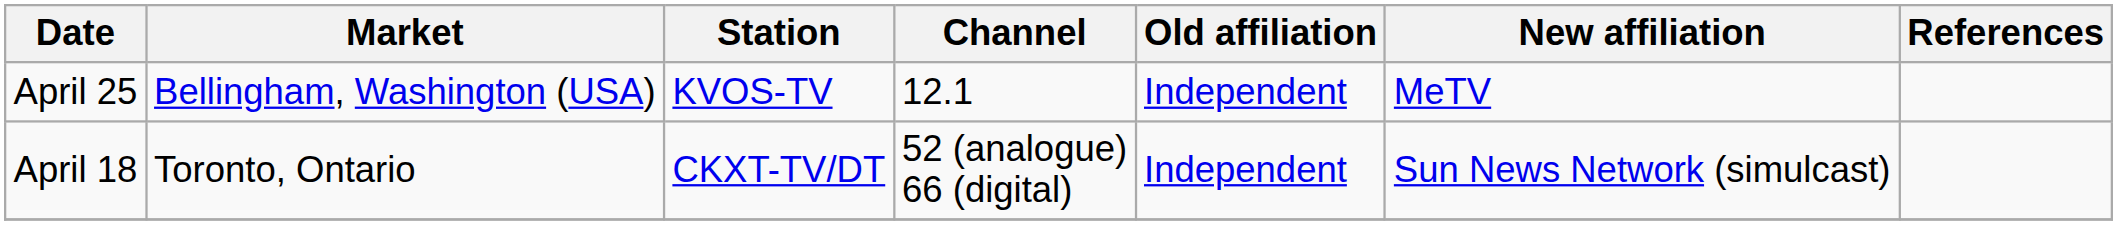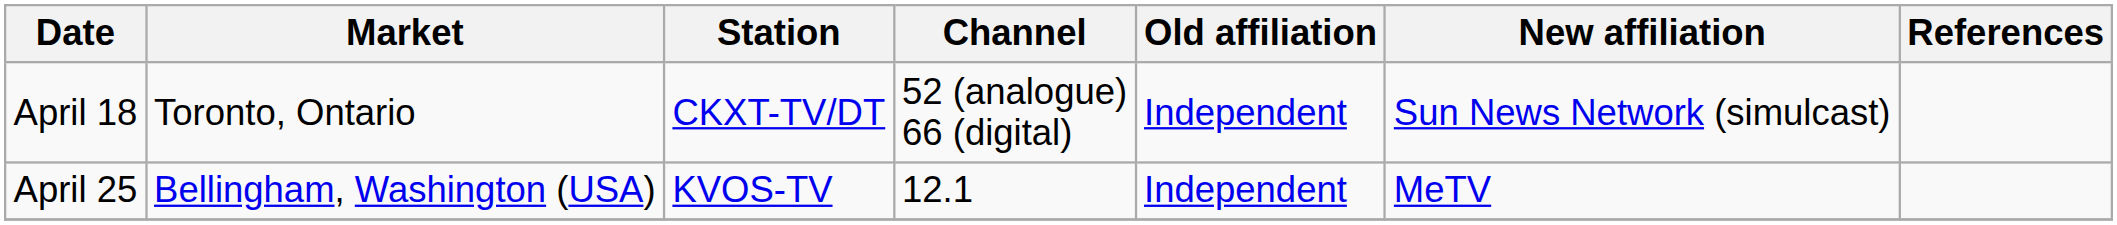rows swapped: April 18 <-> April 25
